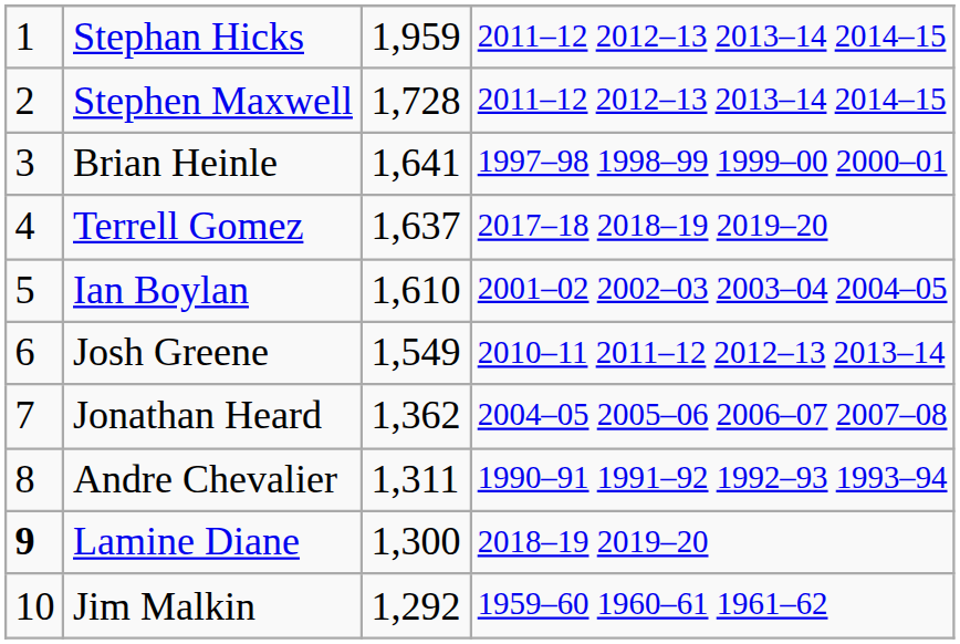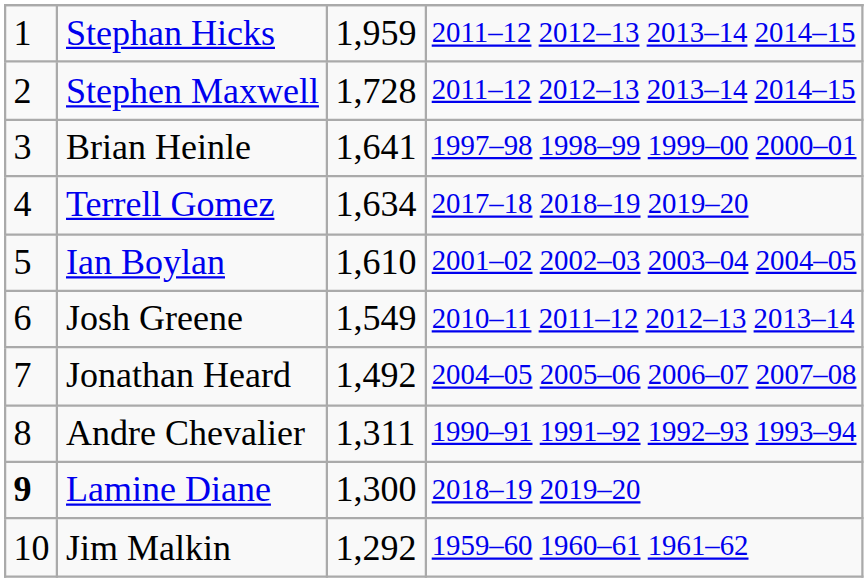Terrell Gomez | column 3: 1,637 -> 1,634
Jonathan Heard | column 3: 1,362 -> 1,492
